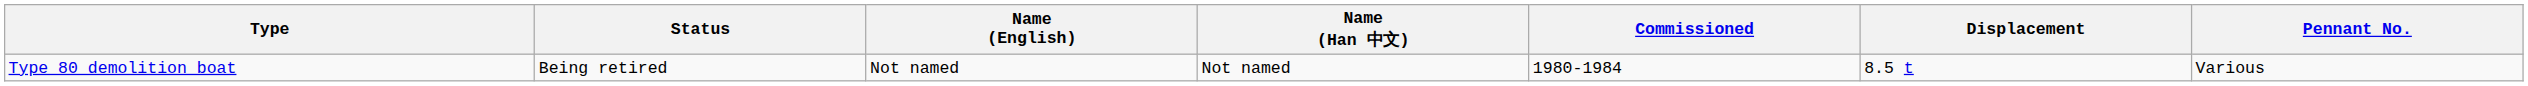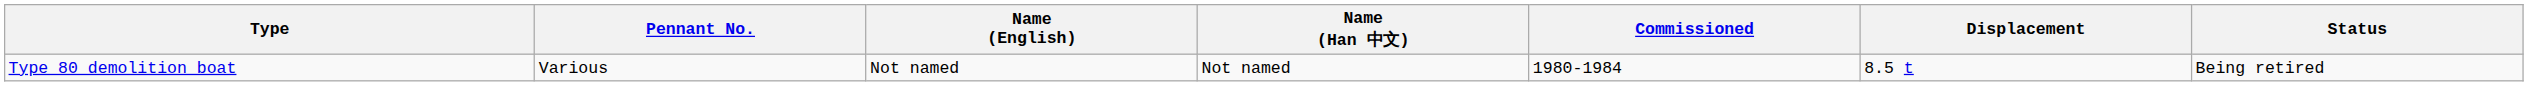columns swapped: Pennant No. <-> Status
